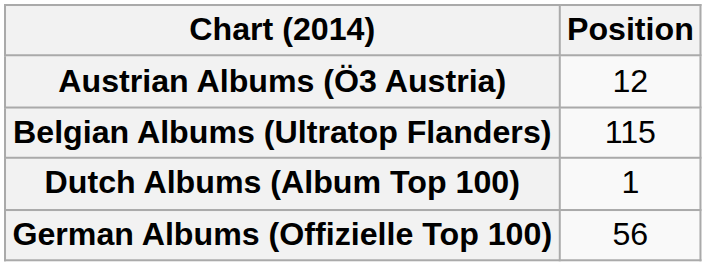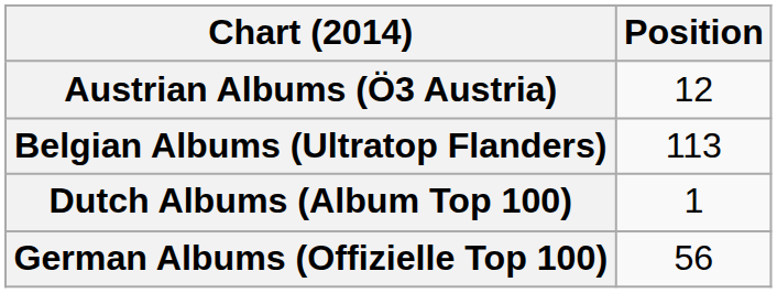Belgian Albums (Ultratop Flanders) | Position: 115 -> 113
